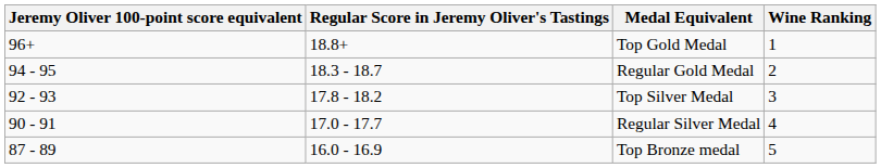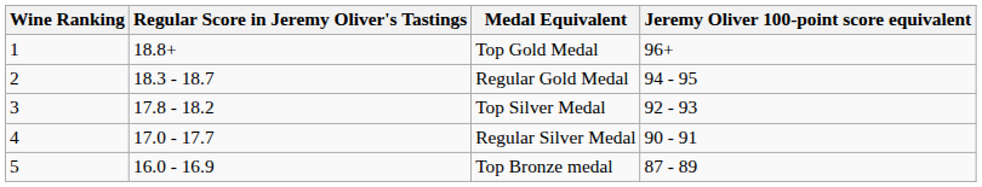columns swapped: Wine Ranking <-> Jeremy Oliver 100-point score equivalent
